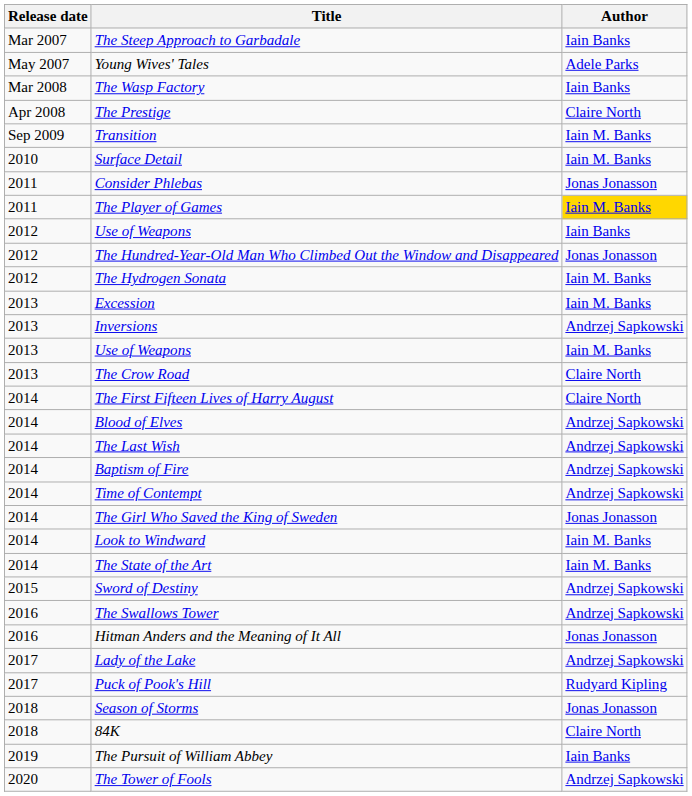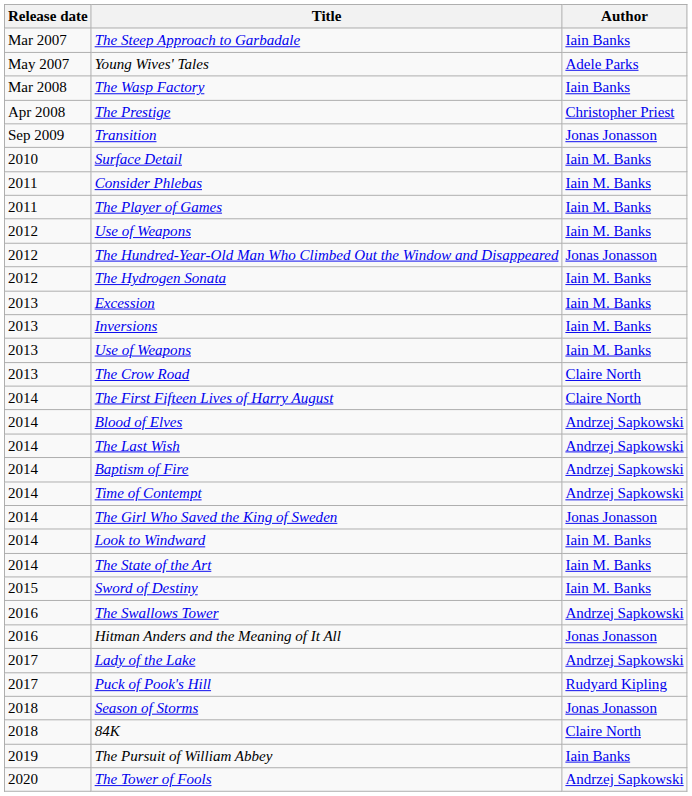The Prestige | Author: Claire North -> Christopher Priest
Transition | Author: Iain M. Banks -> Jonas Jonasson
Consider Phlebas | Author: Jonas Jonasson -> Iain M. Banks
The Player of Games | Author: gold background -> no background
2012 / Use of Weapons | Author: Iain Banks -> Iain M. Banks
Inversions | Author: Andrzej Sapkowski -> Iain M. Banks
Sword of Destiny | Author: Andrzej Sapkowski -> Iain M. Banks
